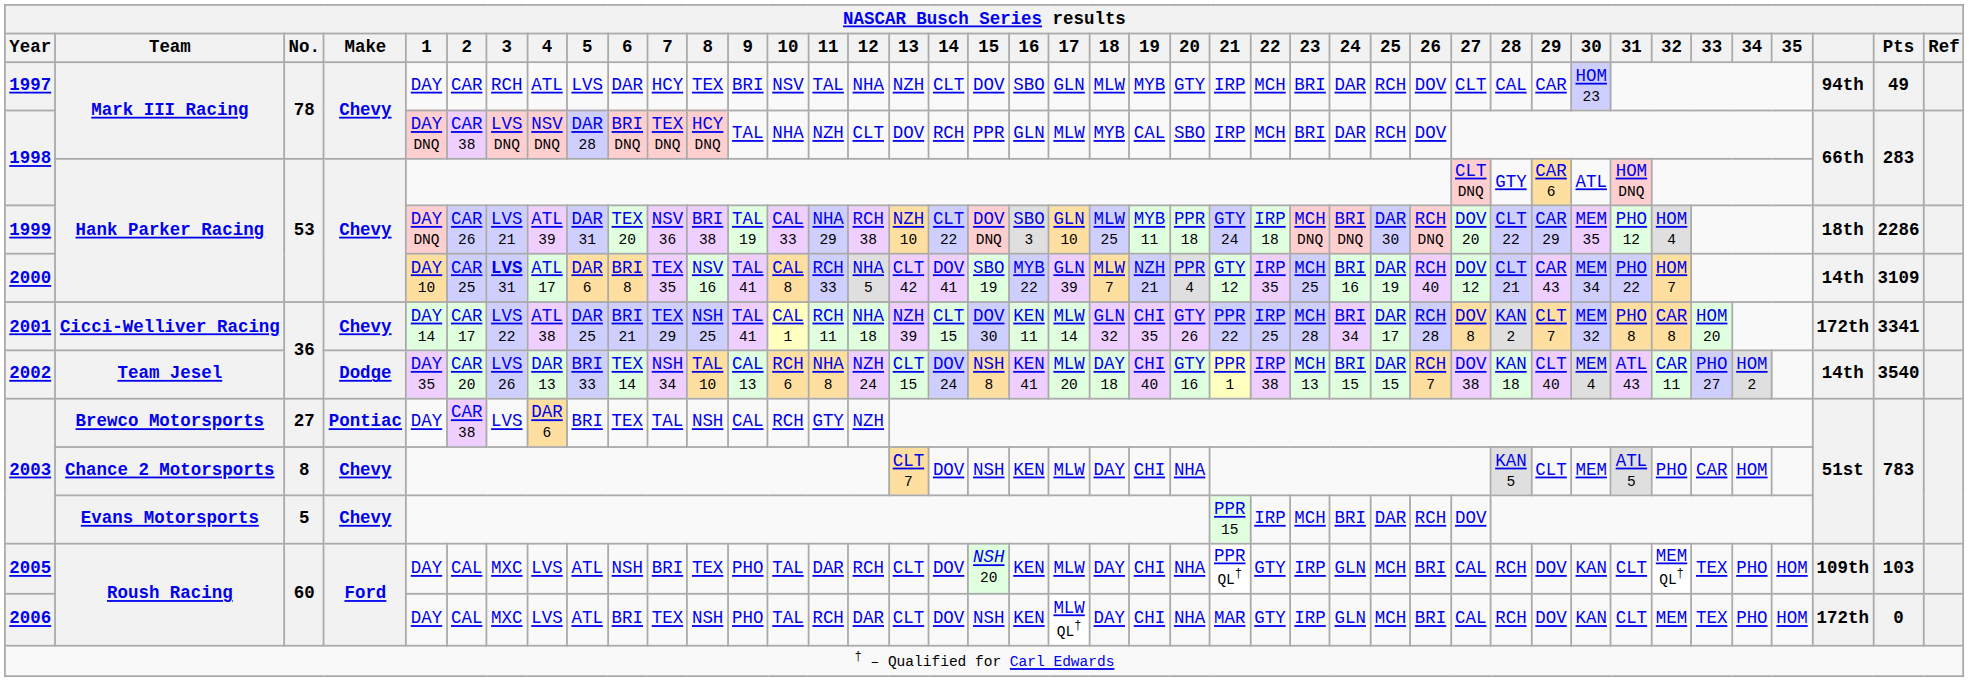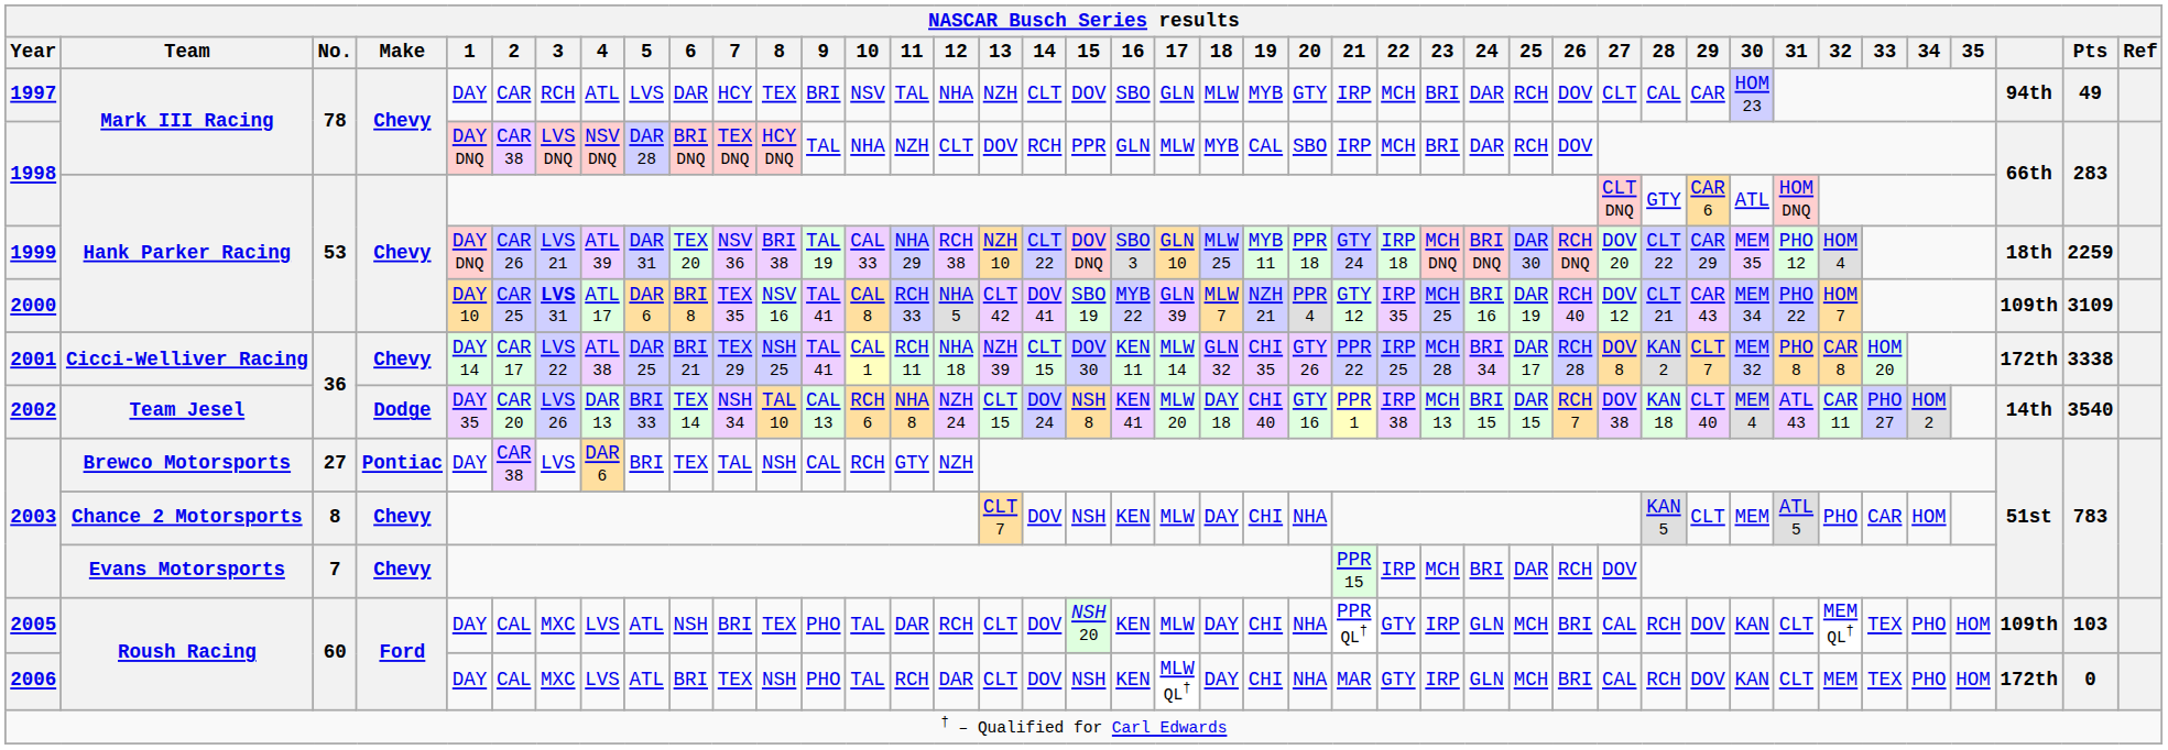1999 | Pts: 2286 -> 2259
2000 | column 40: 14th -> 109th
2001 | Pts: 3341 -> 3338
2003 / Evans Motorsports | No.: 5 -> 7
